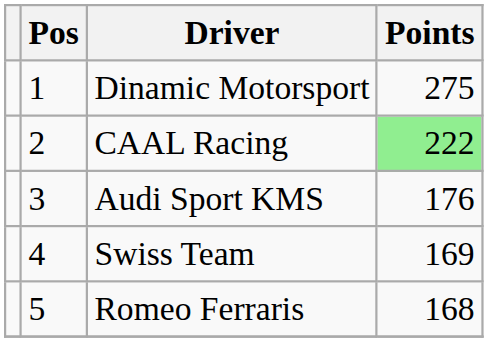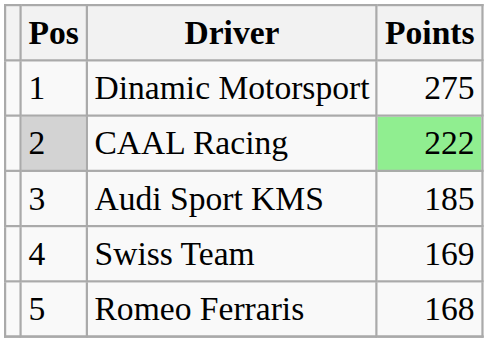CAAL Racing | Pos: no background -> lightgrey background
Audi Sport KMS | Points: 176 -> 185
